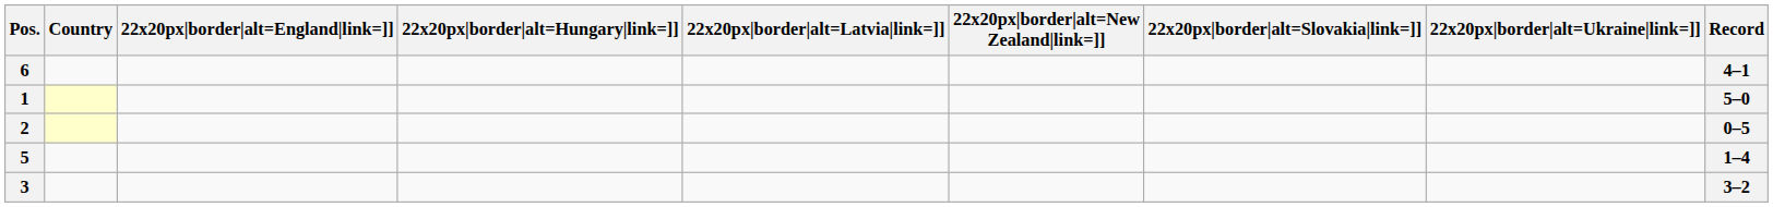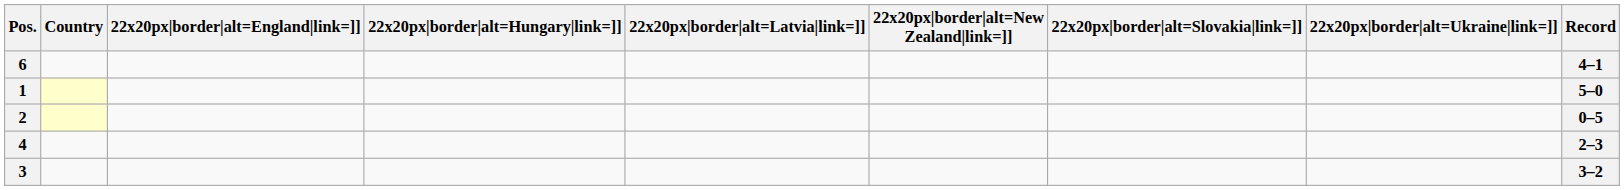+ row: 4 | 2–3
- row: 5 | 1–4
